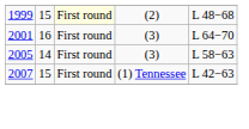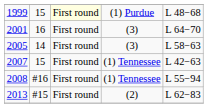1999 | column 4: (2) -> (1) Purdue
+ row: 2008 | #16 | First round | (1) Tennessee | L 55−94
+ row: 2013 | #15 | First round | (2) | L 62−83
